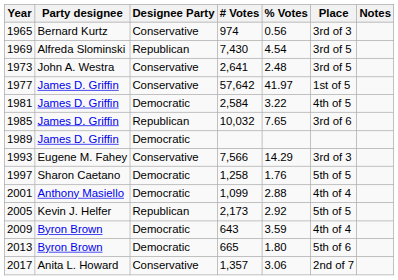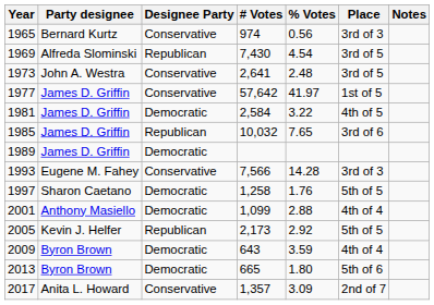1993 | % Votes: 14.29 -> 14.28
2017 | % Votes: 3.06 -> 3.09
